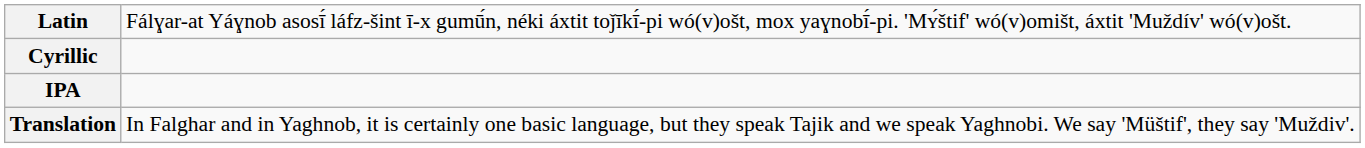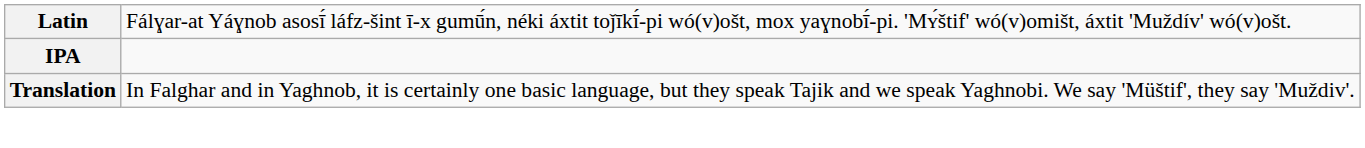- row: Cyrillic
